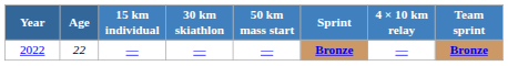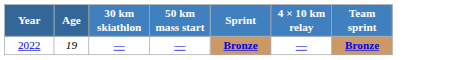- column: 15 km individual | —
2022 | Age: 22 -> 19
